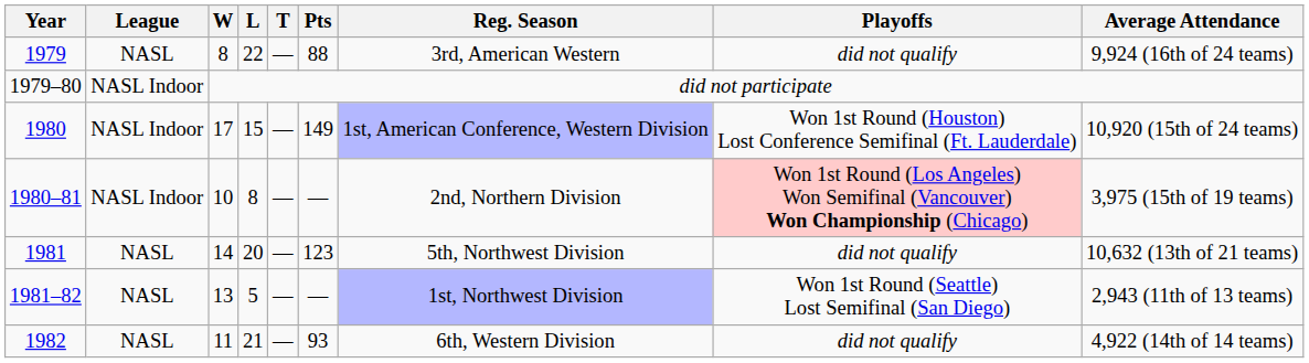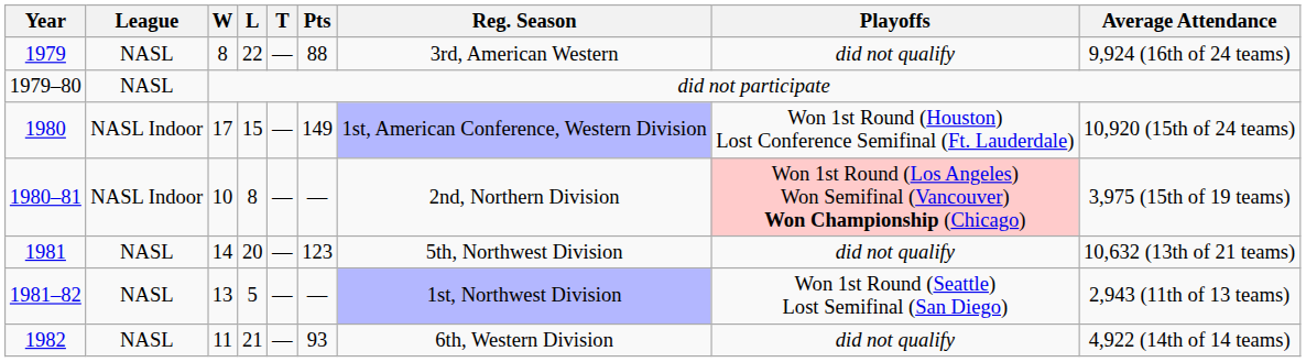1979–80 | League: NASL Indoor -> NASL
